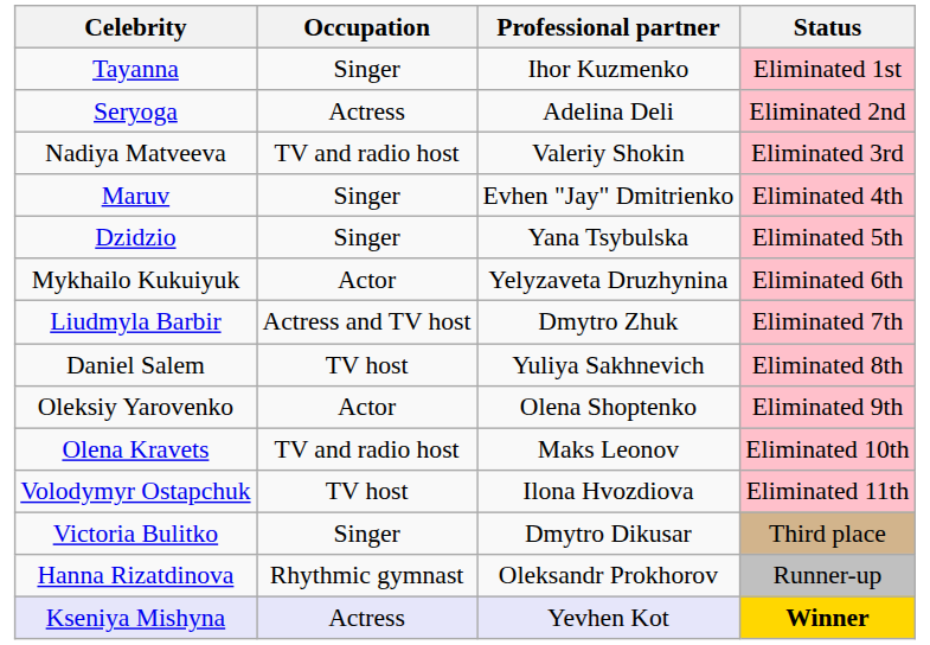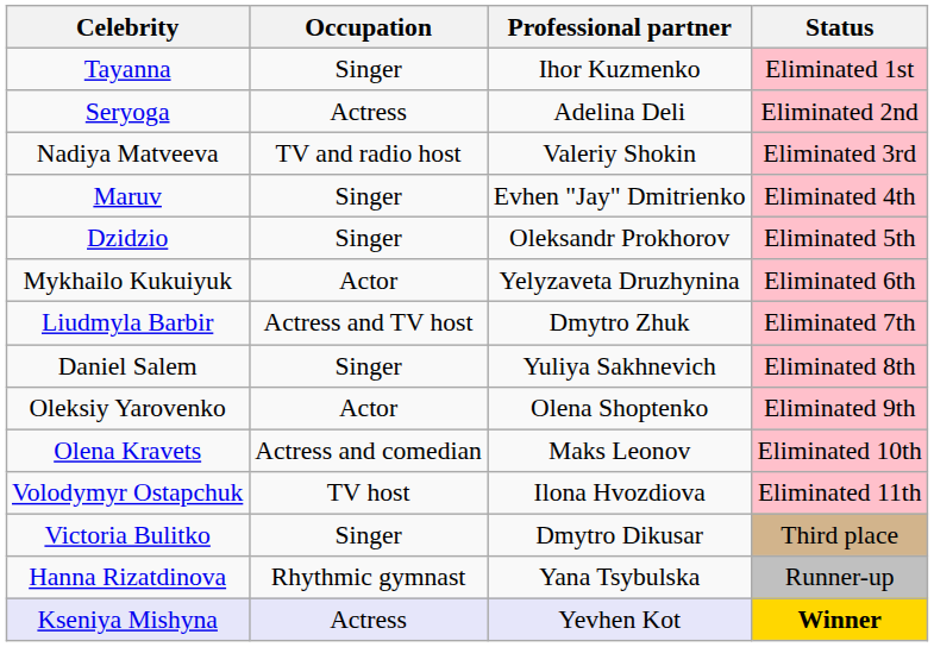Dzidzio | Professional partner: Yana Tsybulska -> Oleksandr Prokhorov
Daniel Salem | Occupation: TV host -> Singer
Olena Kravets | Occupation: TV and radio host -> Actress and comedian
Hanna Rizatdinova | Professional partner: Oleksandr Prokhorov -> Yana Tsybulska
